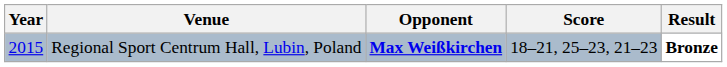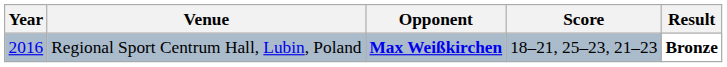Regional Sport Centrum Hall, Lubin, Poland | Year: 2015 -> 2016
